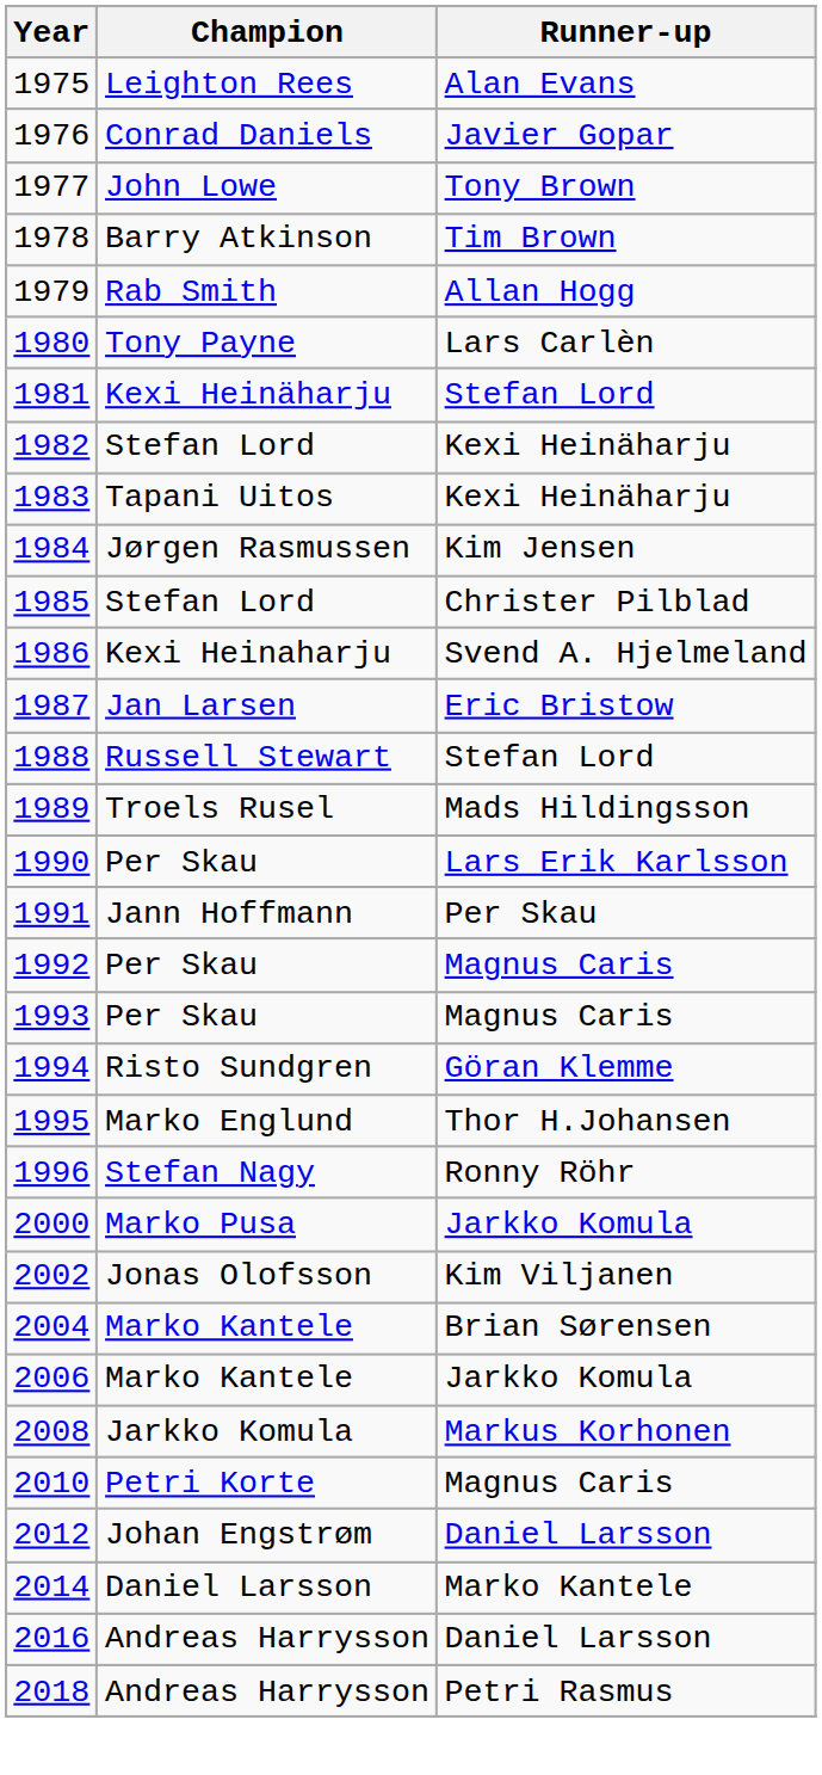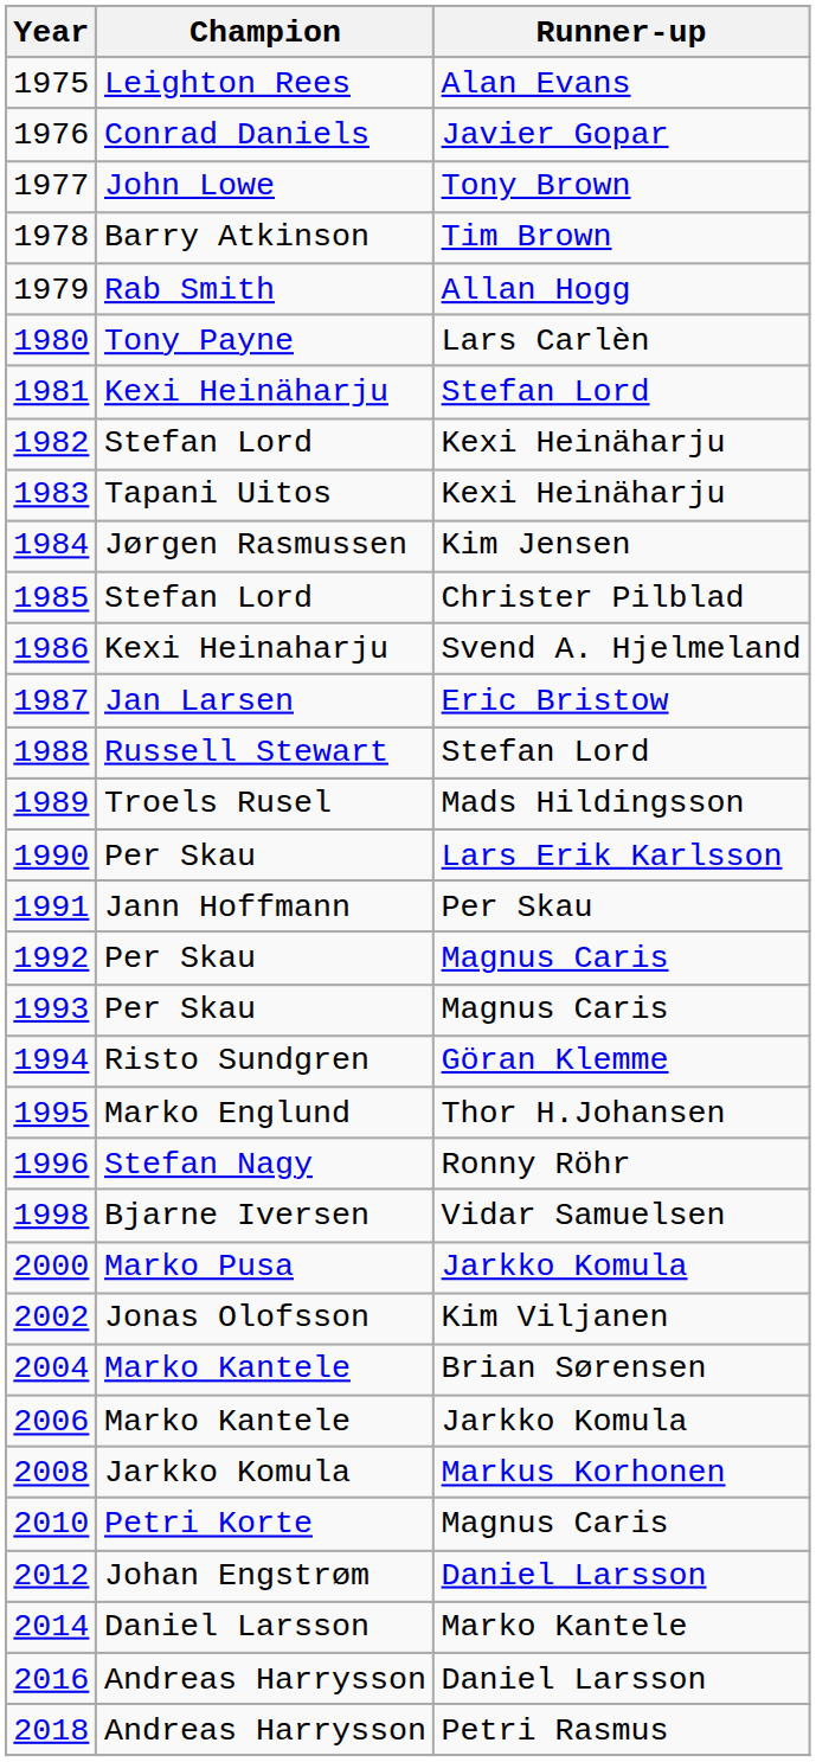+ row: 1998 | Bjarne Iversen | Vidar Samuelsen
